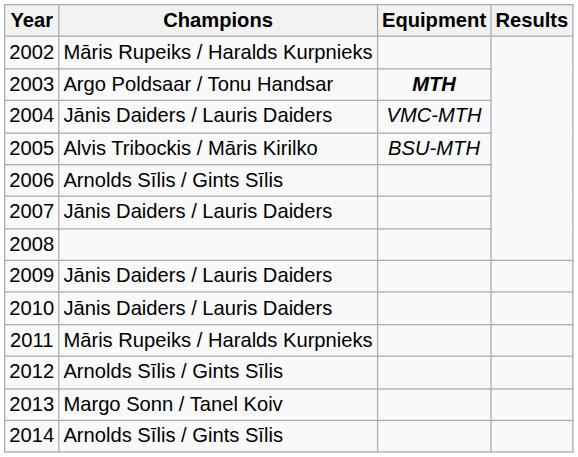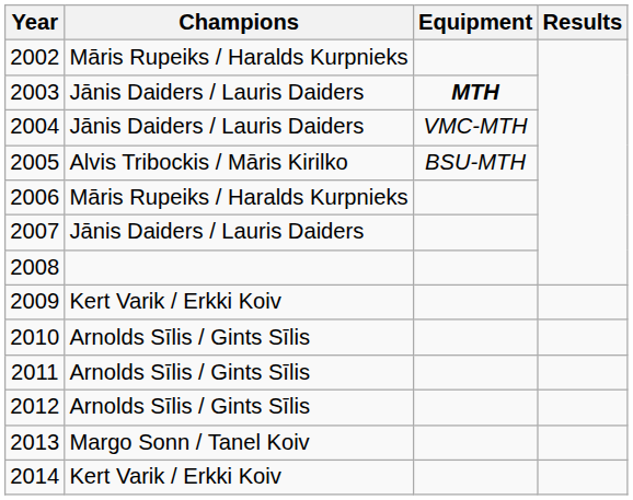2003 | Champions: Argo Poldsaar / Tonu Handsar -> Jānis Daiders / Lauris Daiders
2006 | Champions: Arnolds Sīlis / Gints Sīlis -> Māris Rupeiks / Haralds Kurpnieks
2009 | Champions: Jānis Daiders / Lauris Daiders -> Kert Varik / Erkki Koiv
2010 | Champions: Jānis Daiders / Lauris Daiders -> Arnolds Sīlis / Gints Sīlis
2011 | Champions: Māris Rupeiks / Haralds Kurpnieks -> Arnolds Sīlis / Gints Sīlis
2014 | Champions: Arnolds Sīlis / Gints Sīlis -> Kert Varik / Erkki Koiv
